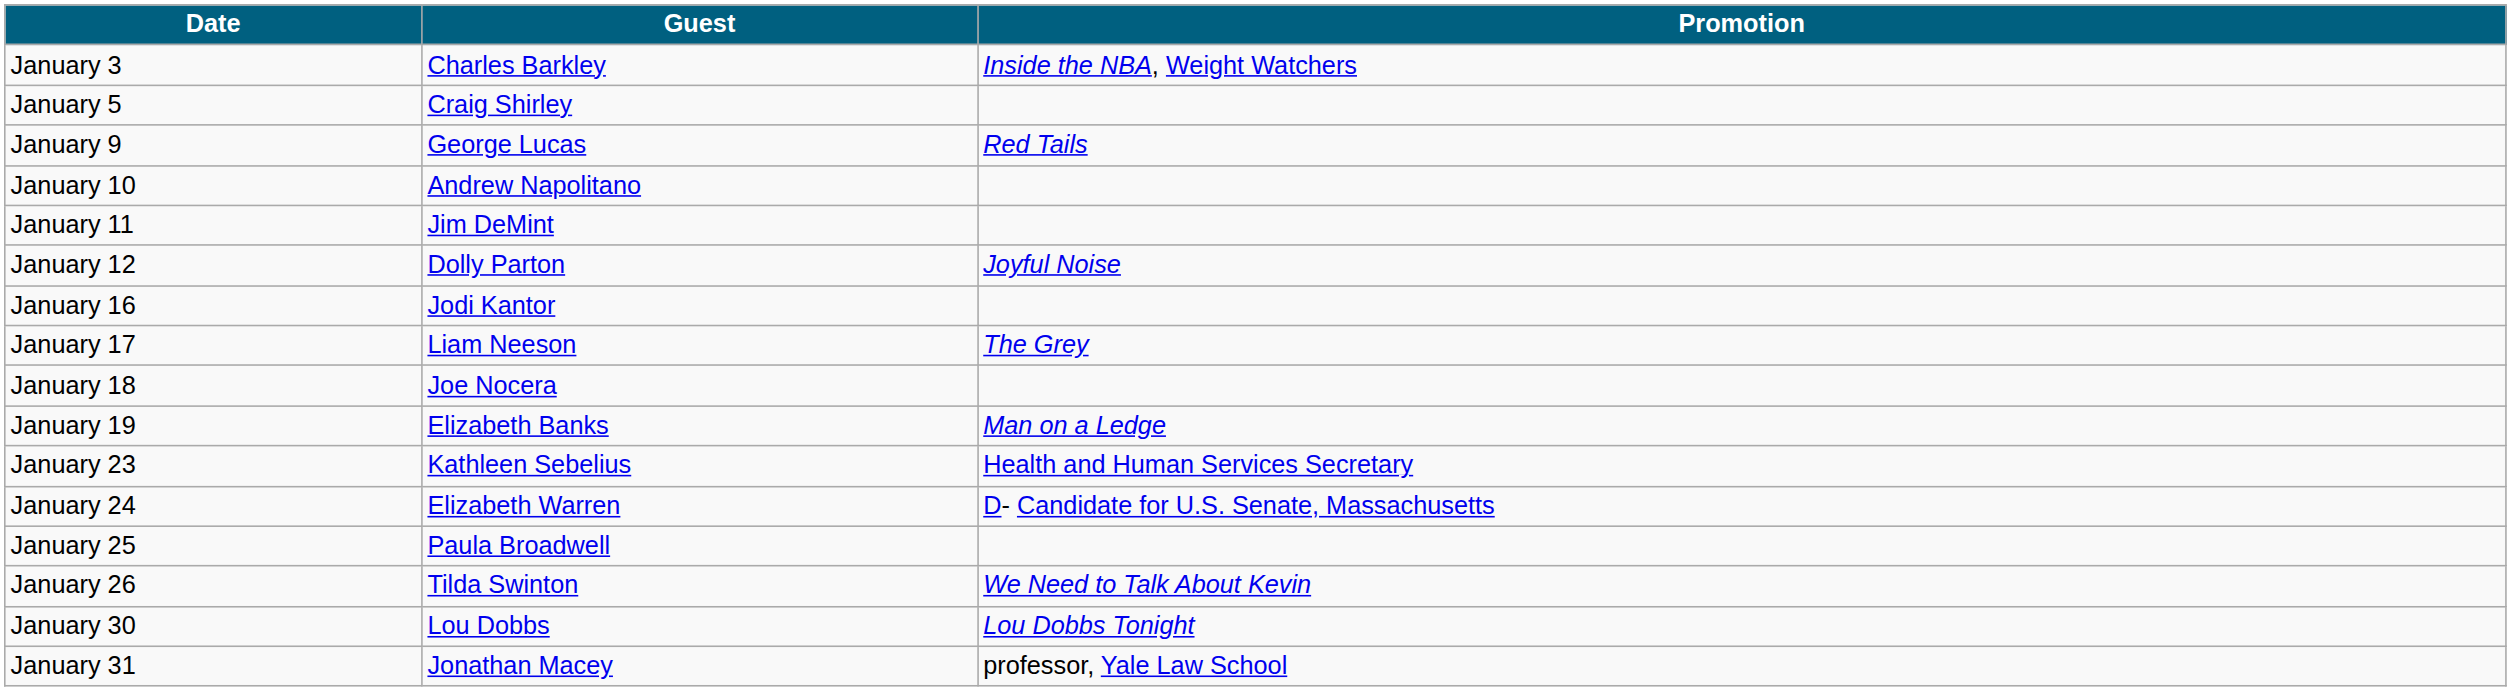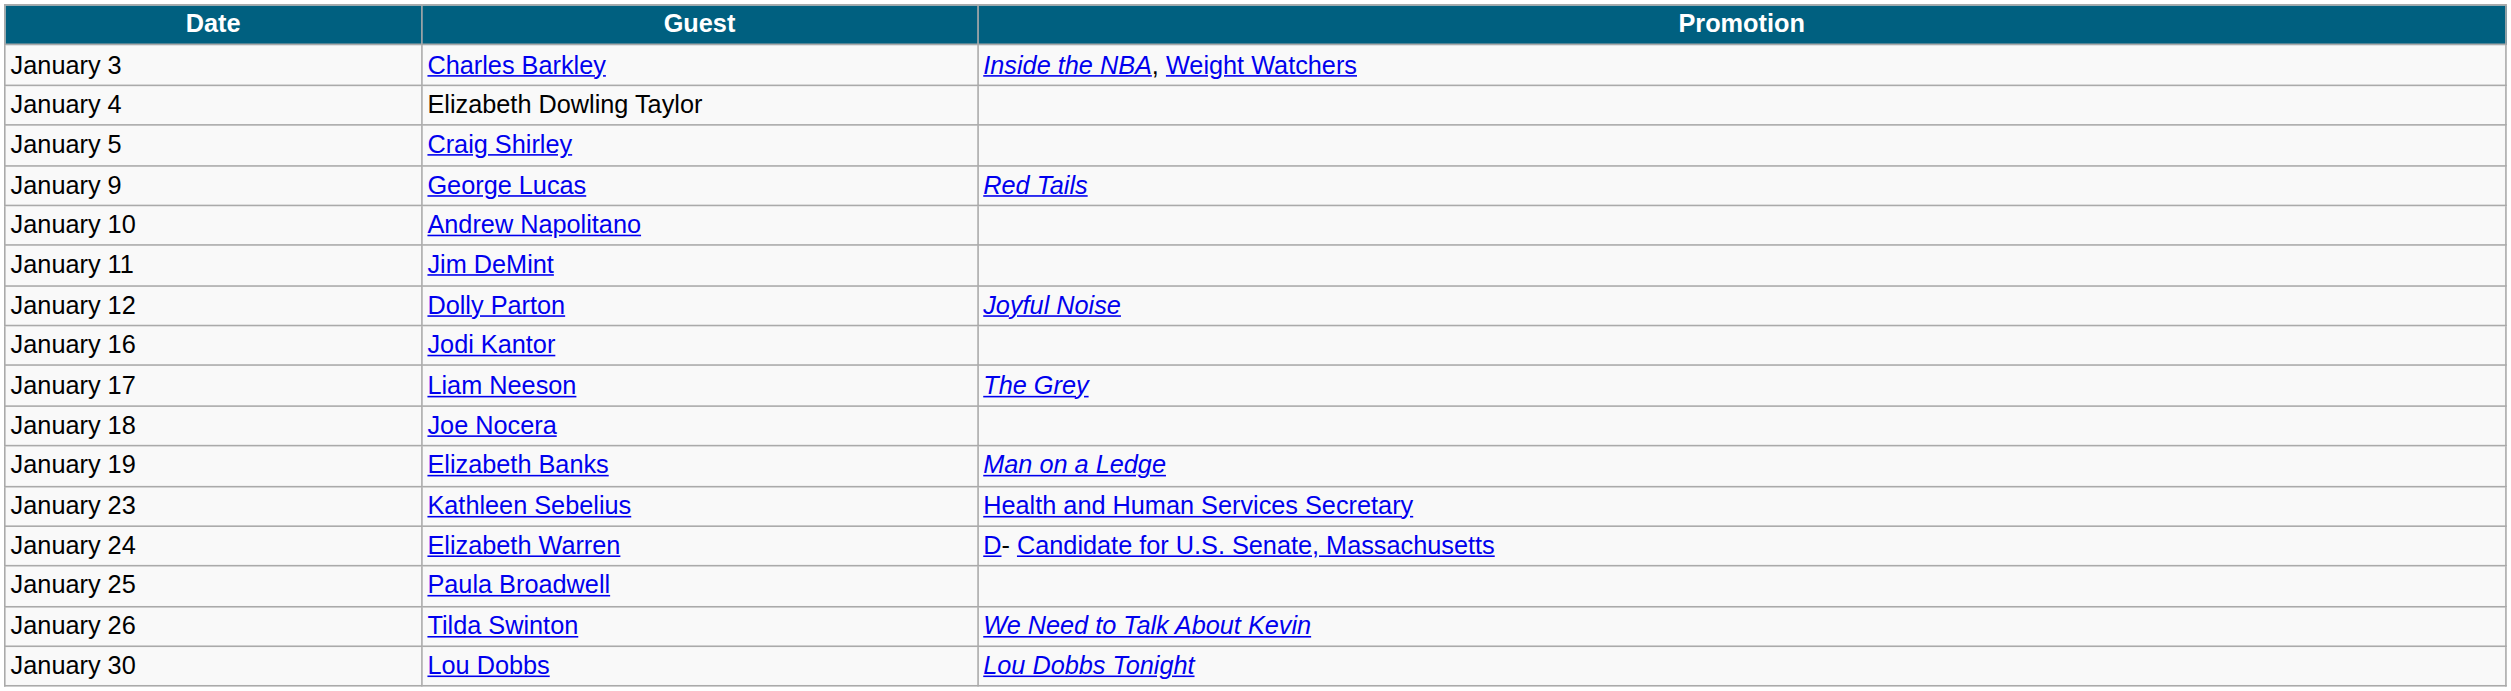+ row: January 4 | Elizabeth Dowling Taylor
- row: January 31 | Jonathan Macey | professor, Yale Law School
